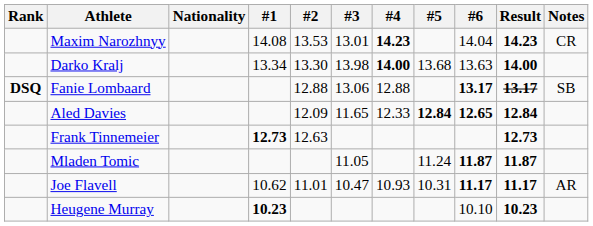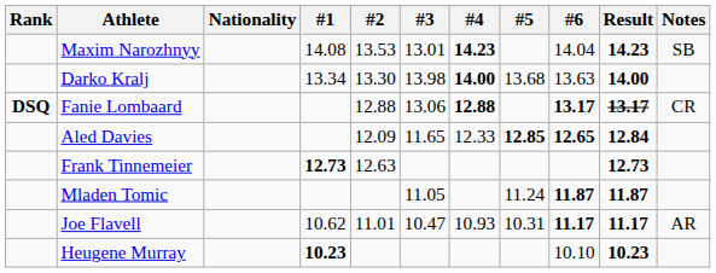Maxim Narozhnyy | Notes: CR -> SB
Fanie Lombaard | #4: normal -> bold
Fanie Lombaard | Notes: SB -> CR
Aled Davies | #5: 12.84 -> 12.85
